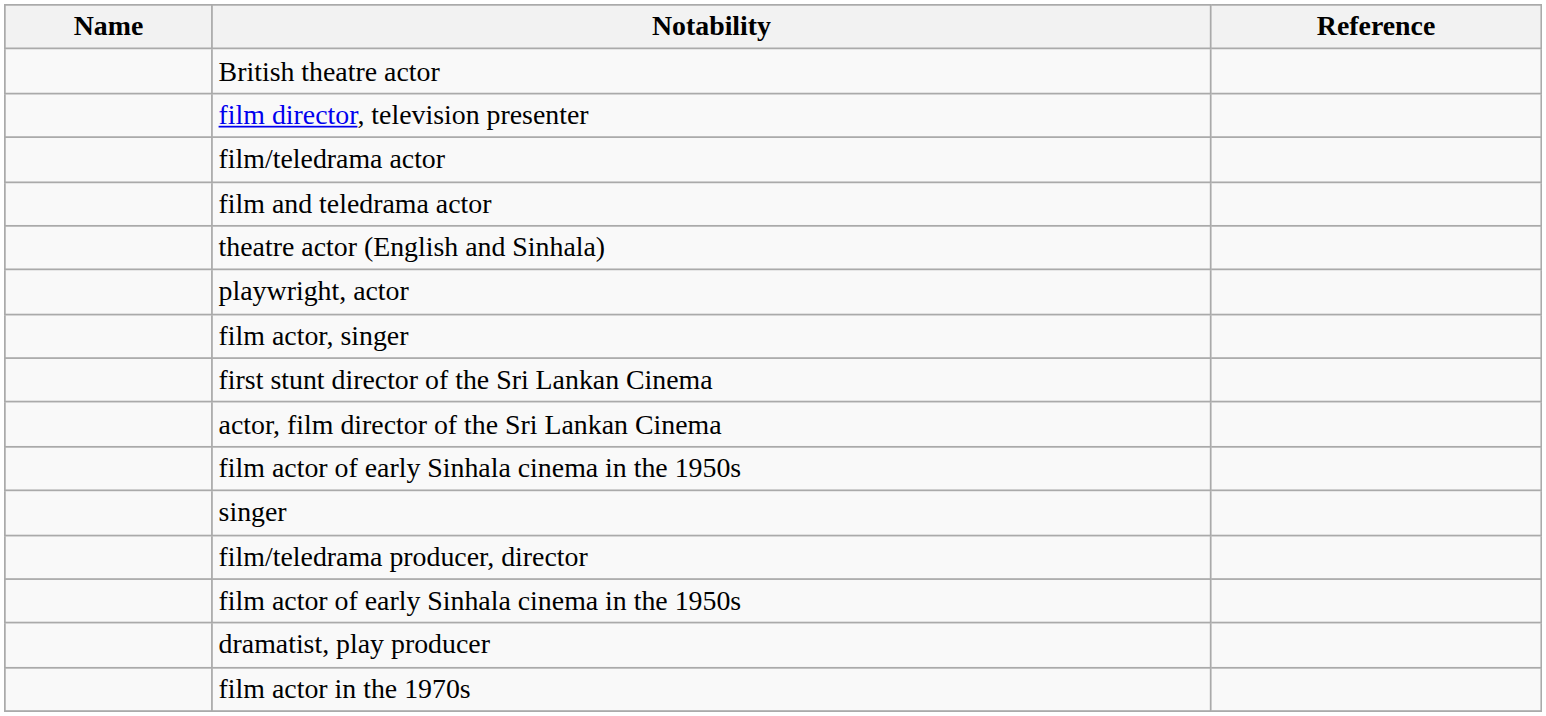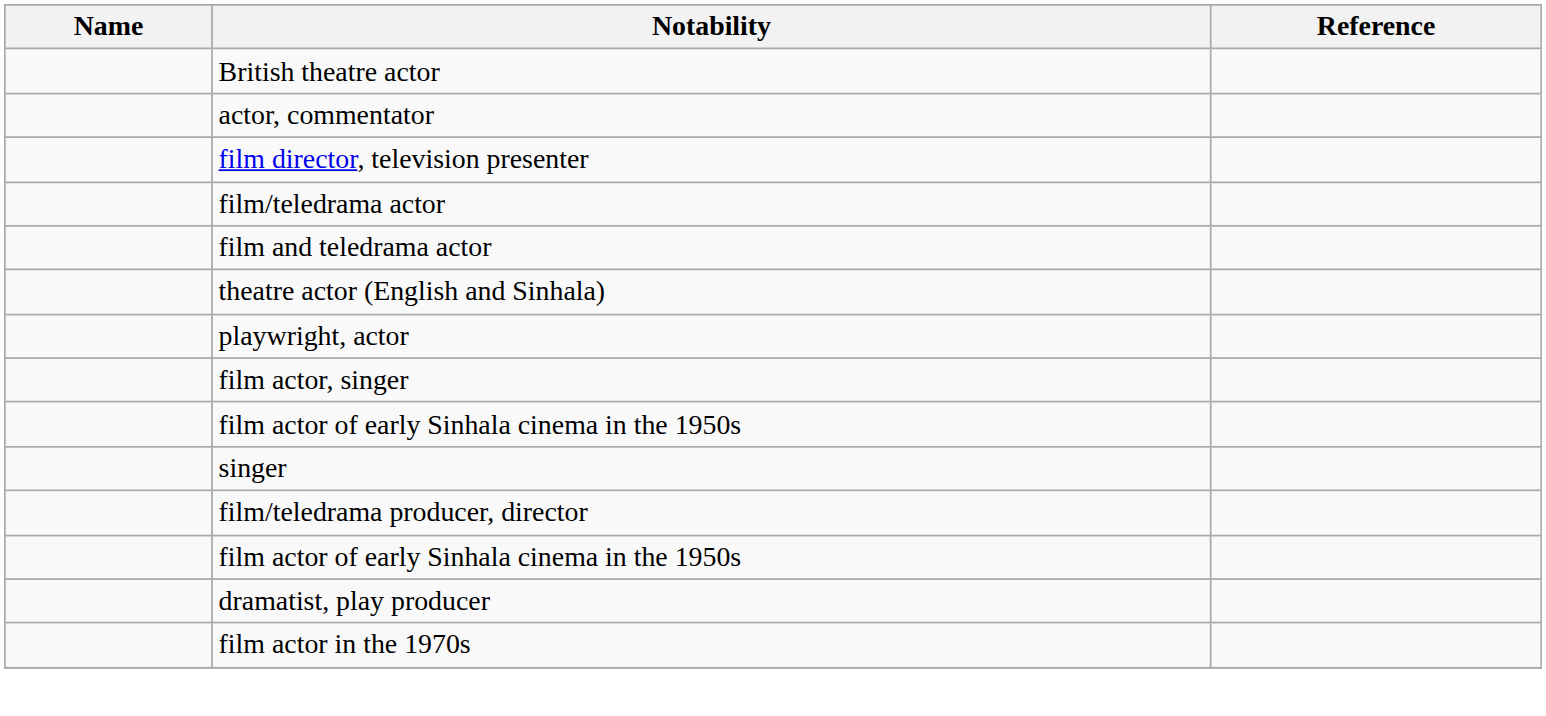+ row: actor, commentator
- row: first stunt director of the Sri Lankan Cinema
- row: actor, film director of the Sri Lankan Cinema
